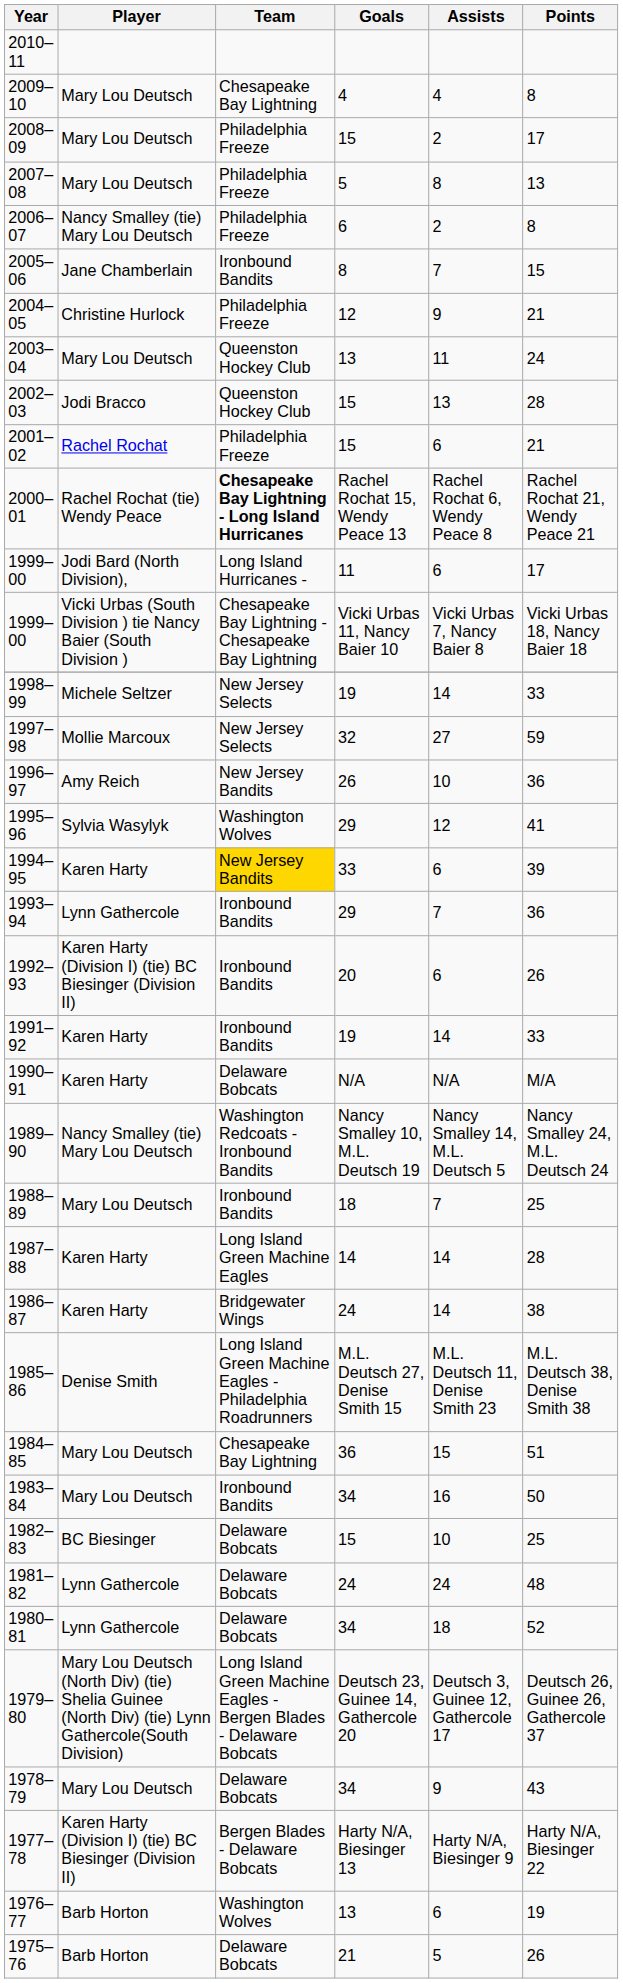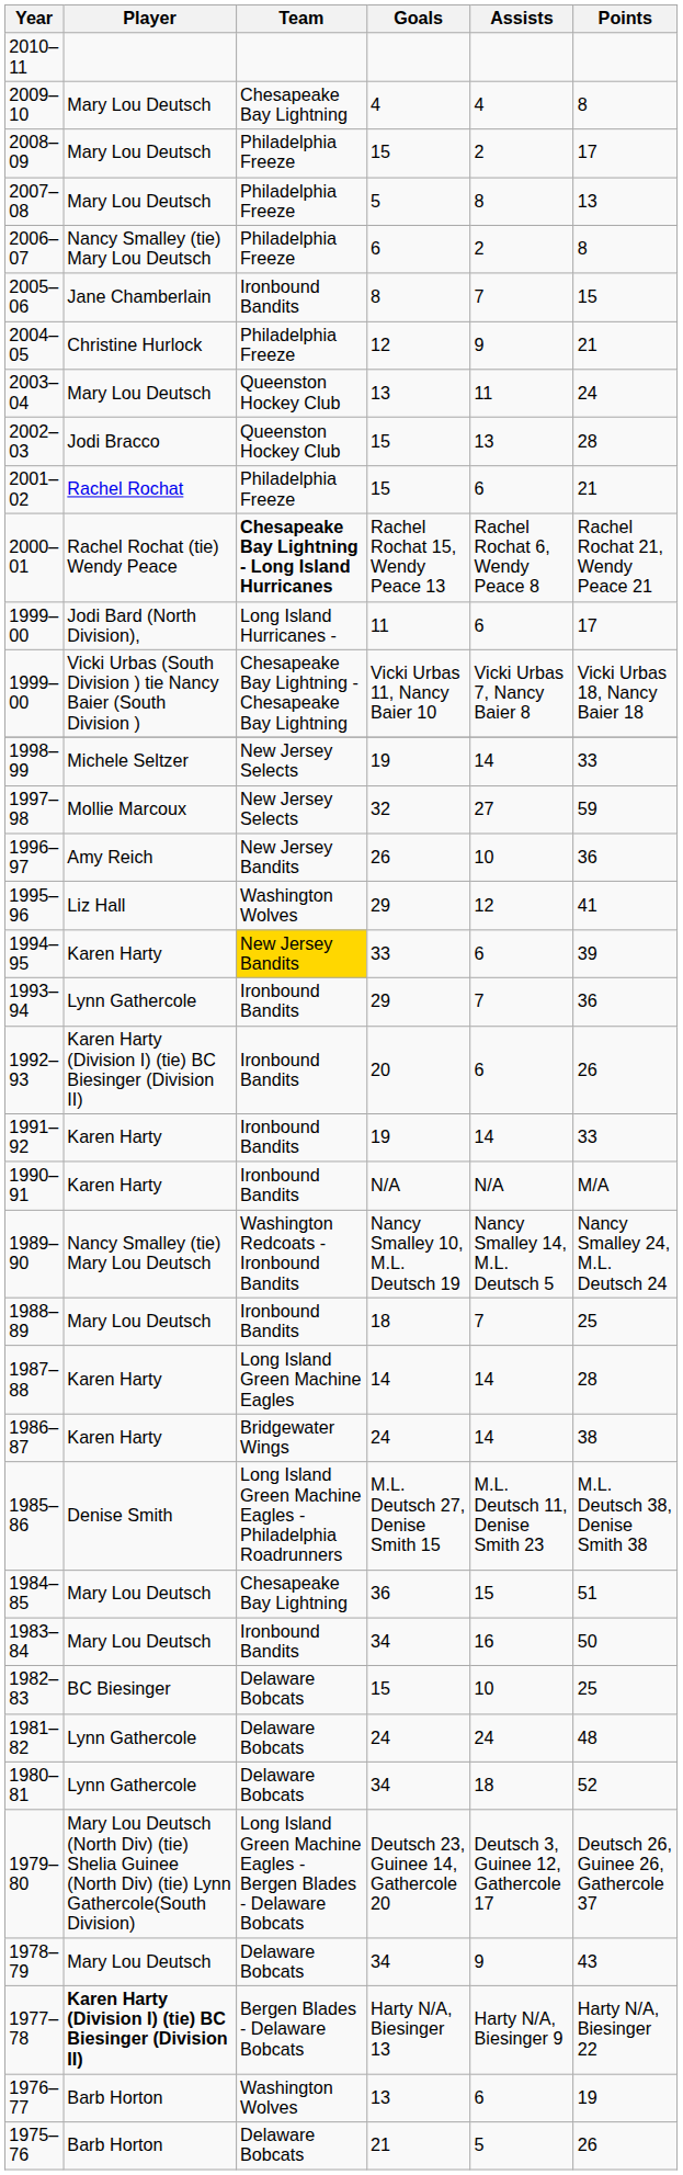1995–96 | Player: Sylvia Wasylyk -> Liz Hall
1990–91 | Team: Delaware Bobcats -> Ironbound Bandits
1977–78 | Player: normal -> bold
